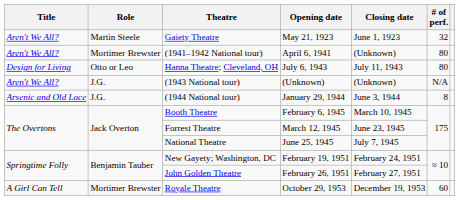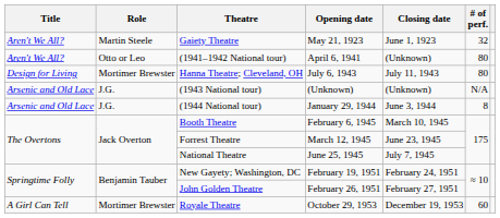(1941–1942 National tour) | Role: Mortimer Brewster -> Otto or Leo
Hanna Theatre; Cleveland, OH | Role: Otto or Leo -> Mortimer Brewster
(1943 National tour) | Title: Aren't We All? -> Arsenic and Old Lace
